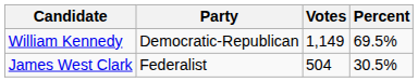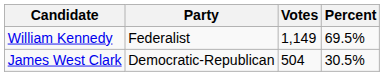William Kennedy | Party: Democratic-Republican -> Federalist
James West Clark | Party: Federalist -> Democratic-Republican
